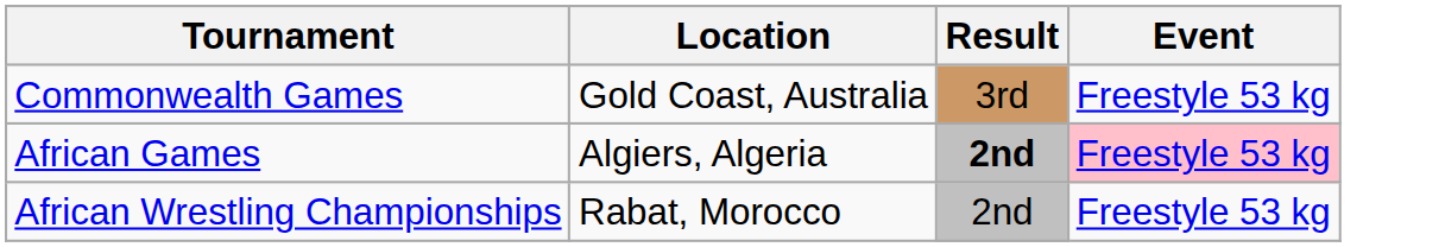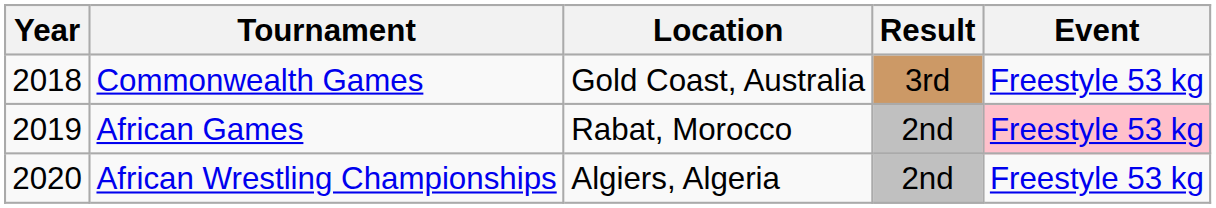+ column: Year | 2018 | 2019 | 2020
African Games | Location: Algiers, Algeria -> Rabat, Morocco
African Games | Result: bold -> normal
African Wrestling Championships | Location: Rabat, Morocco -> Algiers, Algeria
